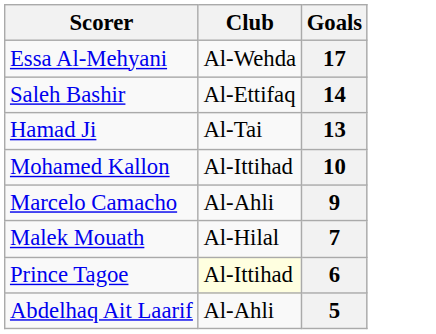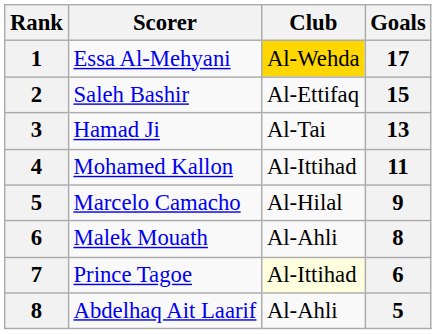+ column: Rank | 1 | 2 | 3 | 4 | 5 | 6 | 7 | 8
Essa Al-Mehyani | Club: no background -> gold background
Saleh Bashir | Goals: 14 -> 15
Mohamed Kallon | Goals: 10 -> 11
Marcelo Camacho | Club: Al-Ahli -> Al-Hilal
Malek Mouath | Club: Al-Hilal -> Al-Ahli
Malek Mouath | Goals: 7 -> 8
